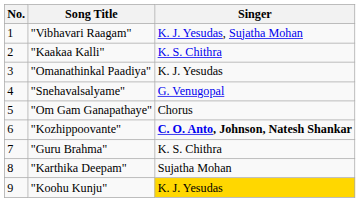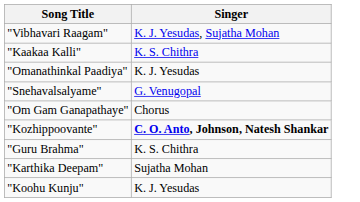- column: No. | 1 | 2 | 3 | 4 | 5 | 6 | 7 | 8 | 9
"Koohu Kunju" | Singer: gold background -> no background
